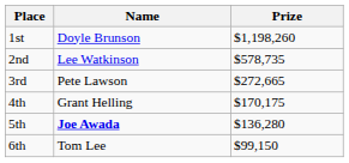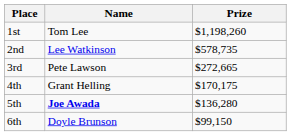1st | Name: Doyle Brunson -> Tom Lee
6th | Name: Tom Lee -> Doyle Brunson
